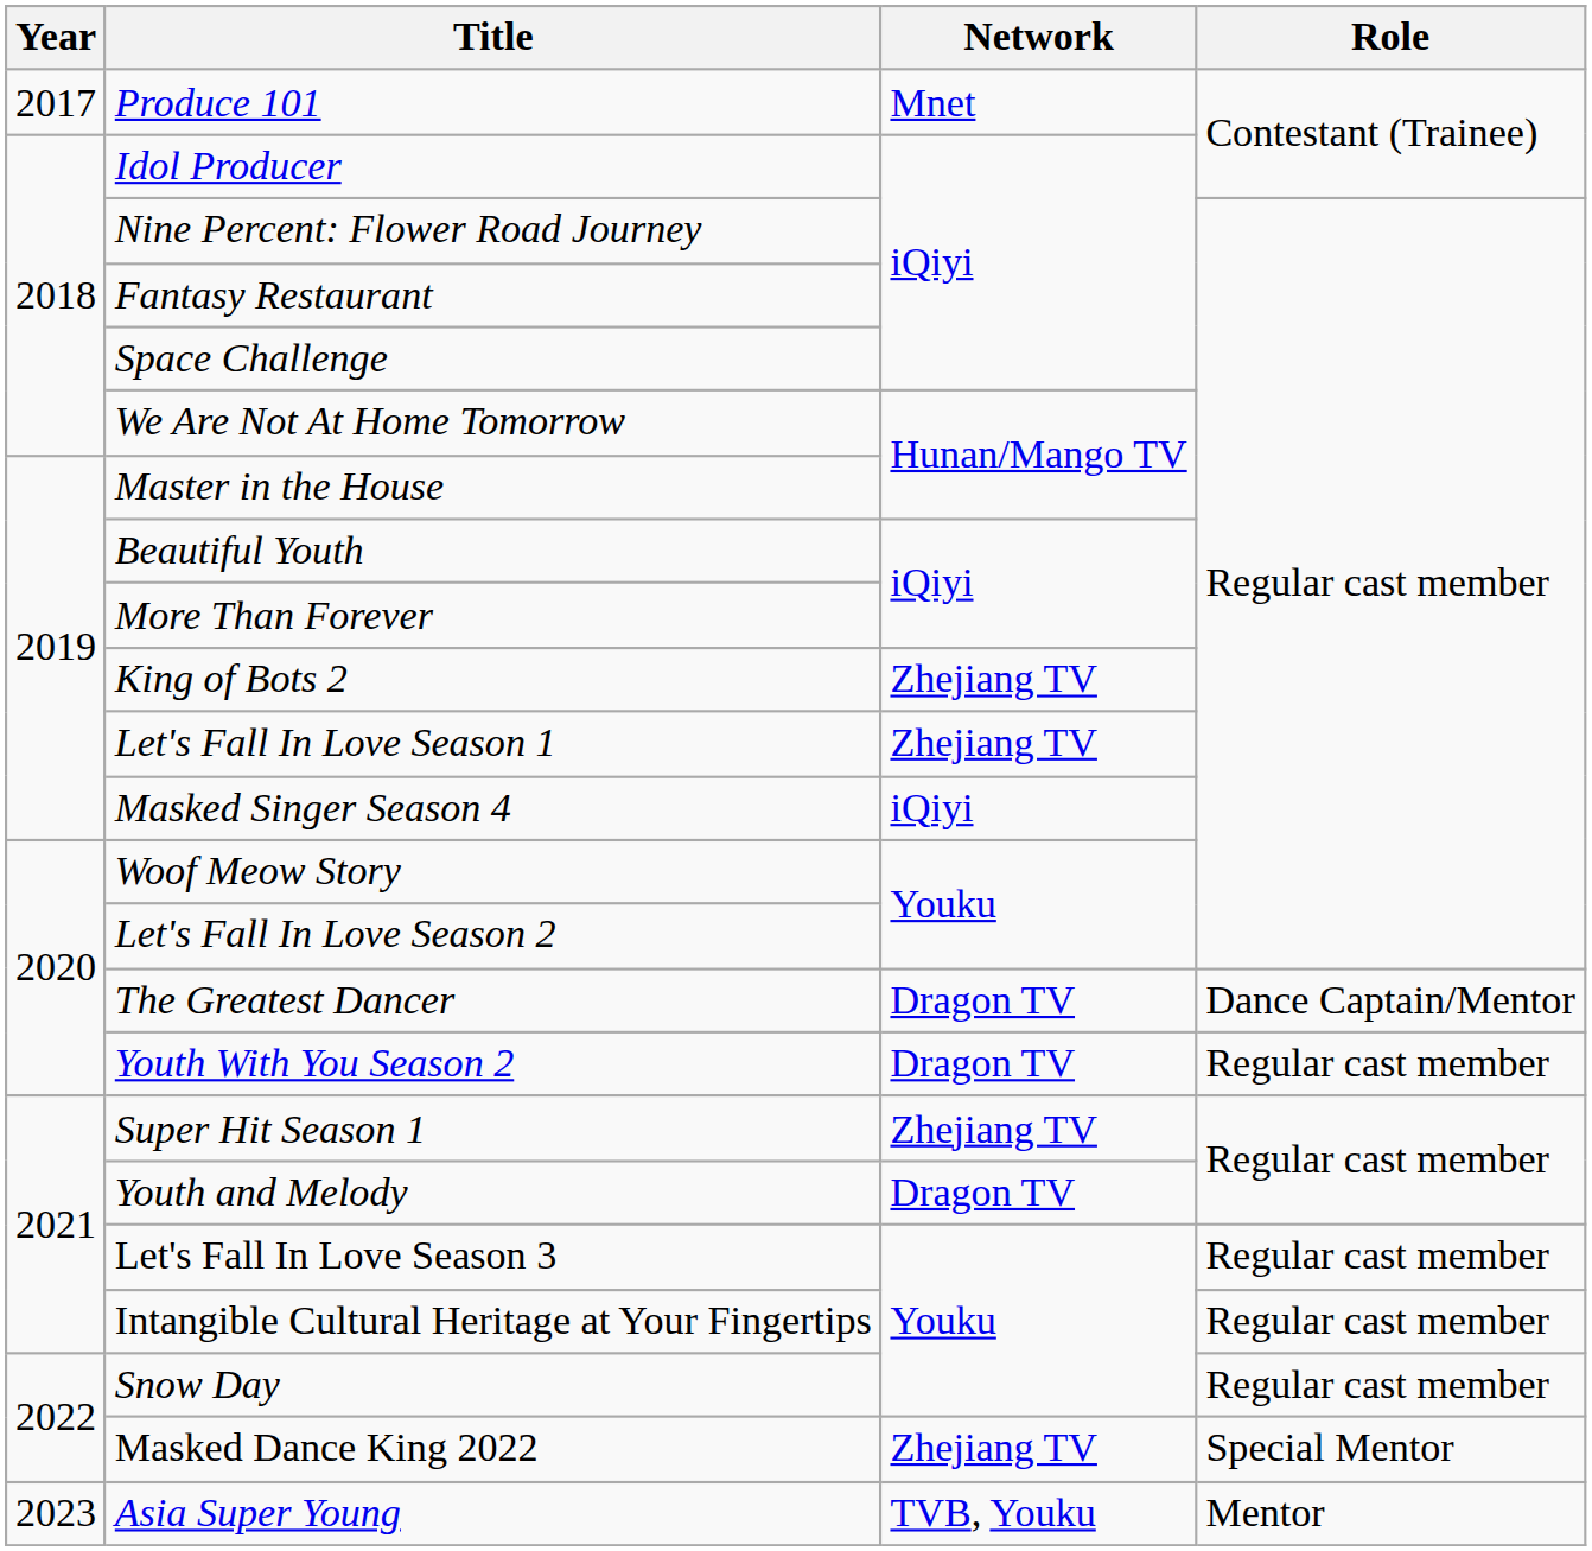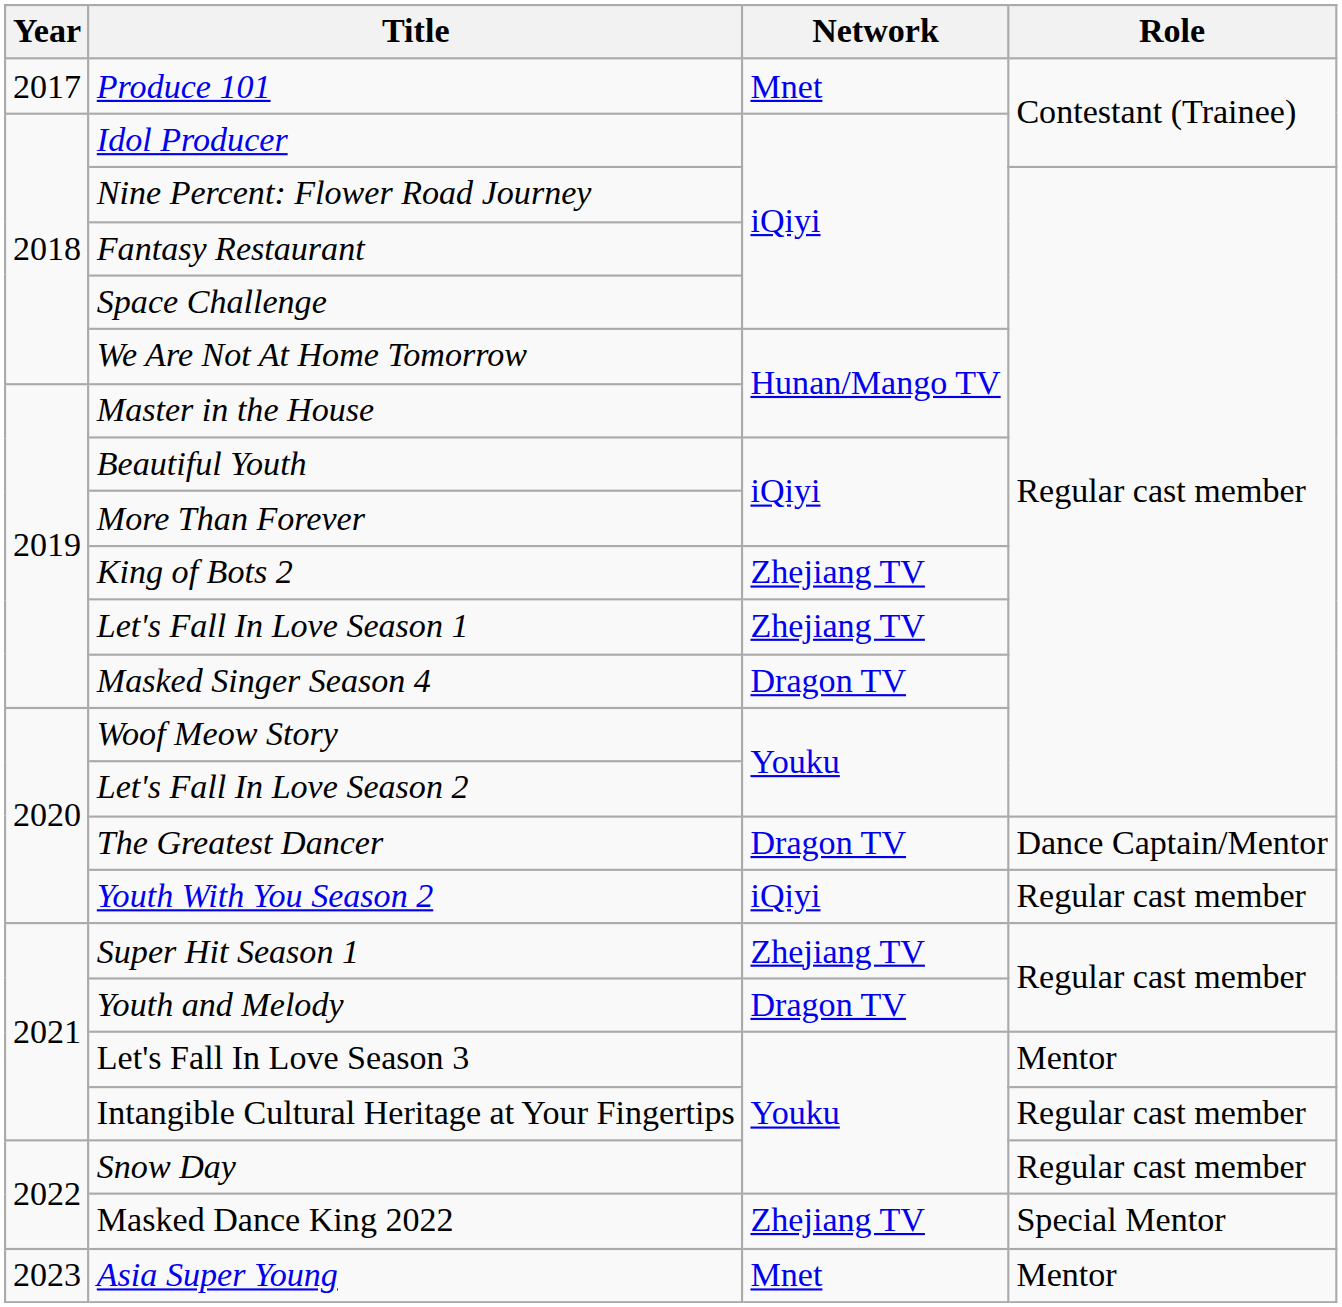Masked Singer Season 4 | Network: iQiyi -> Dragon TV
Youth With You Season 2 | Network: Dragon TV -> iQiyi
Let's Fall In Love Season 3 | Role: Regular cast member -> Mentor
Asia Super Young | Network: TVB, Youku -> Mnet
